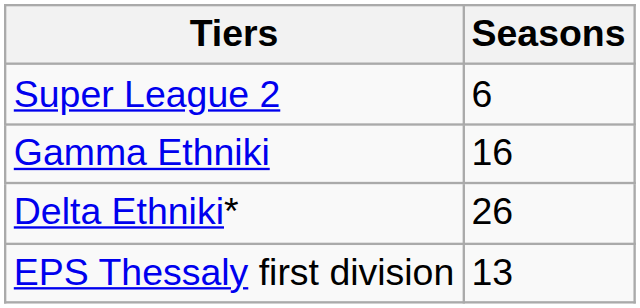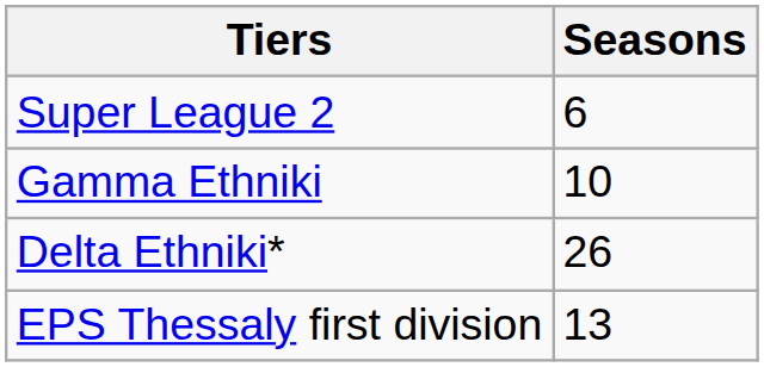Gamma Ethniki | Seasons: 16 -> 10
